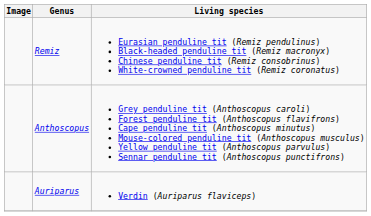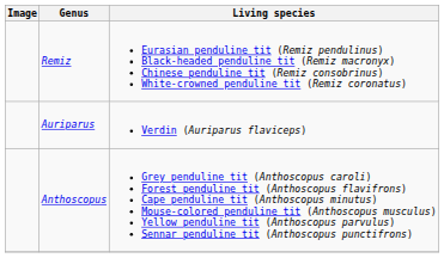rows swapped: Anthoscopus <-> Auriparus
